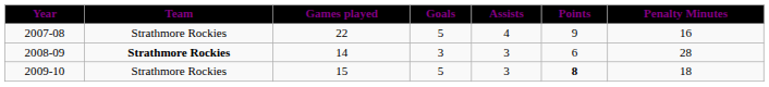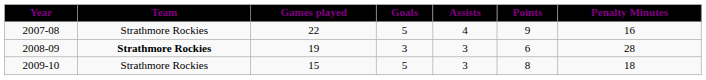2008-09 | Games played: 14 -> 19
2009-10 | Points: bold -> normal
